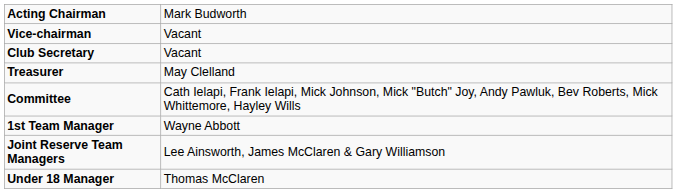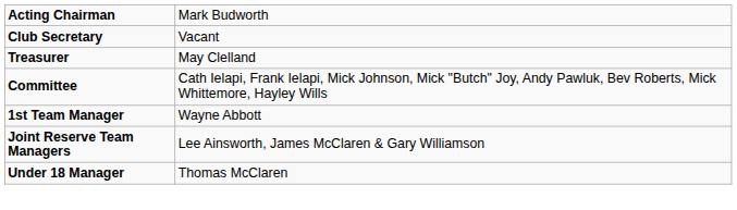- row: Vice-chairman | Vacant
